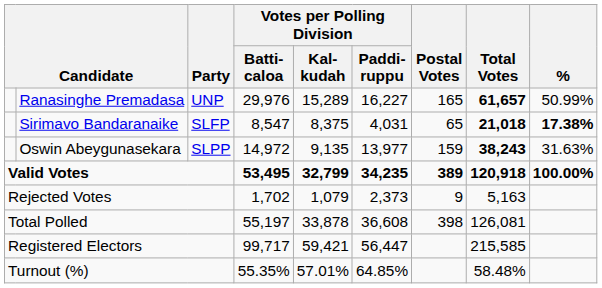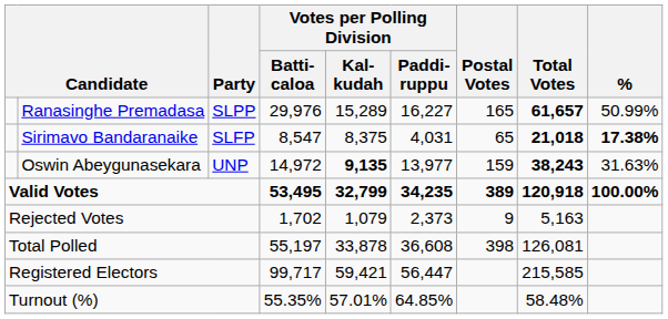Ranasinghe Premadasa | Party: UNP -> SLPP
Oswin Abeygunasekara | Party: SLPP -> UNP
Oswin Abeygunasekara | Votes per Polling Division / Kal- kudah: normal -> bold
